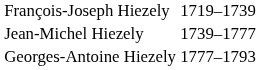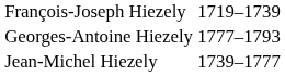rows swapped: Jean-Michel Hiezely <-> Georges-Antoine Hiezely
